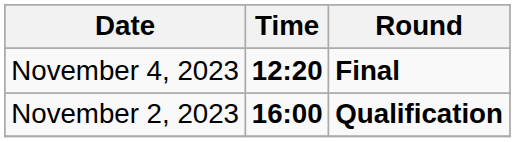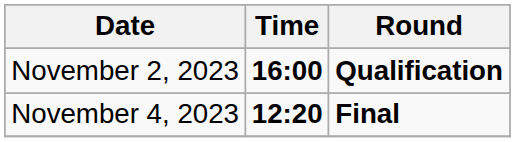rows swapped: November 2, 2023 <-> November 4, 2023
